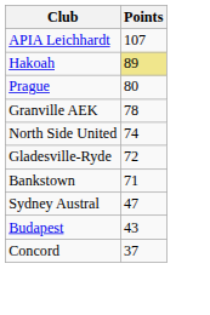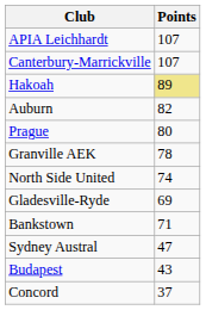+ row: Canterbury-Marrickville | 107
+ row: Auburn | 82
Gladesville-Ryde | Points: 72 -> 69
